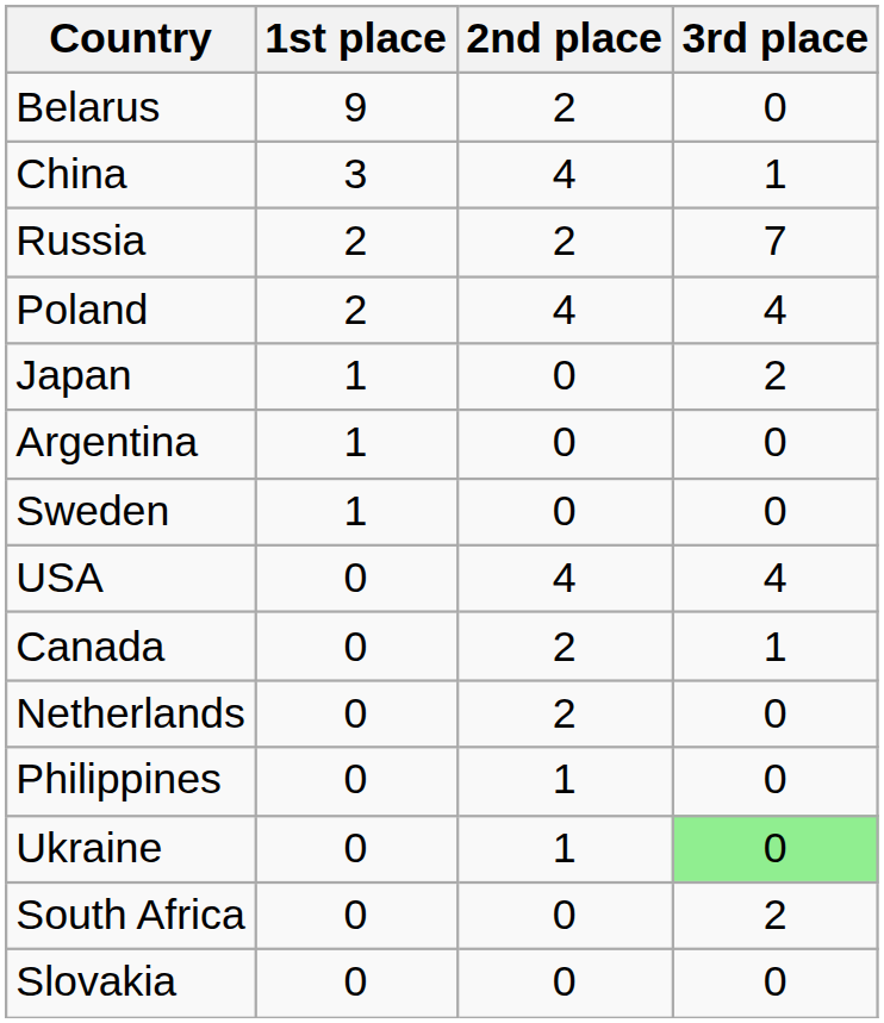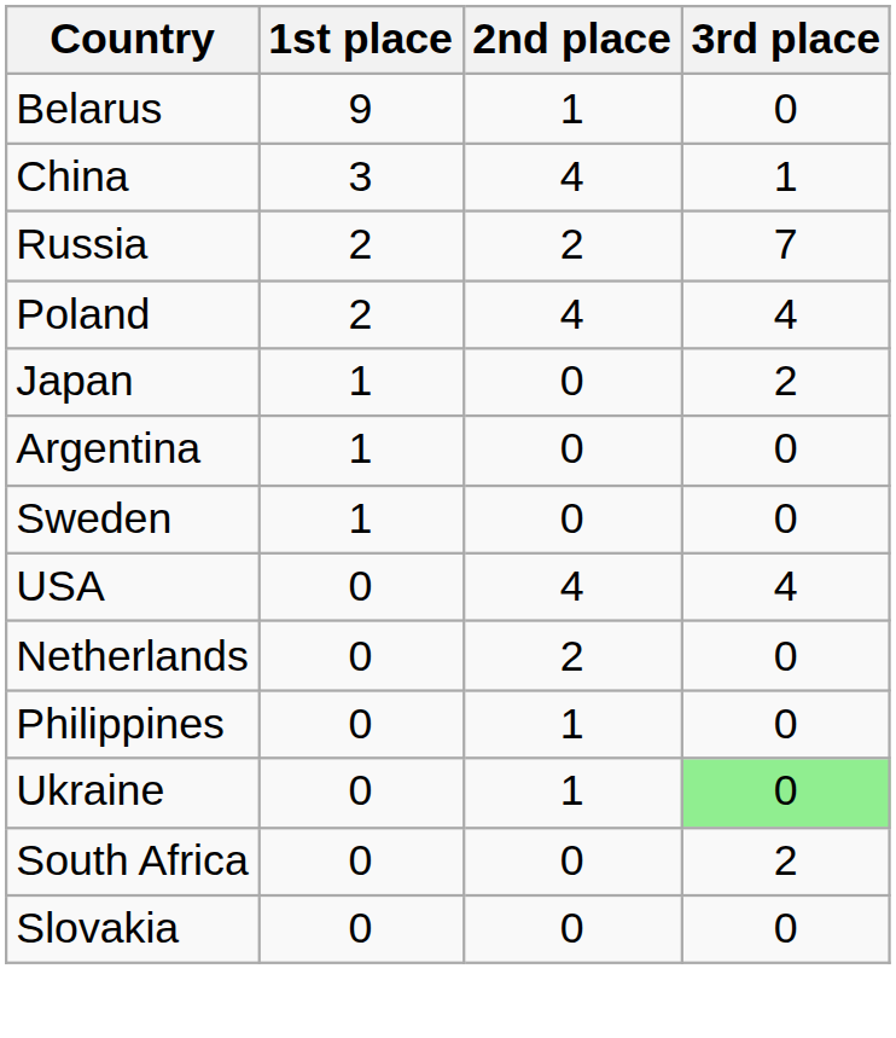Belarus | 2nd place: 2 -> 1
- row: Canada | 0 | 2 | 1
